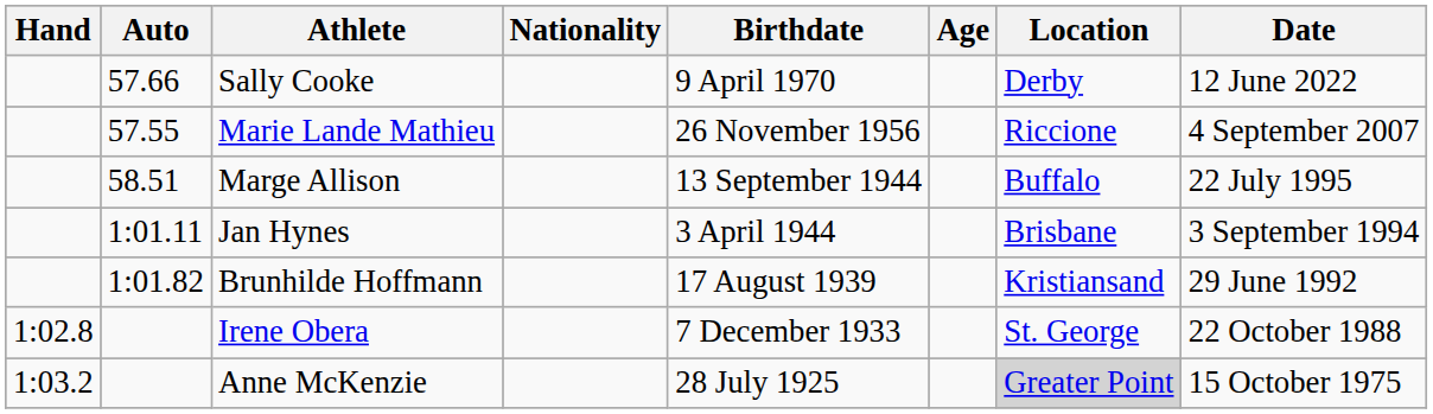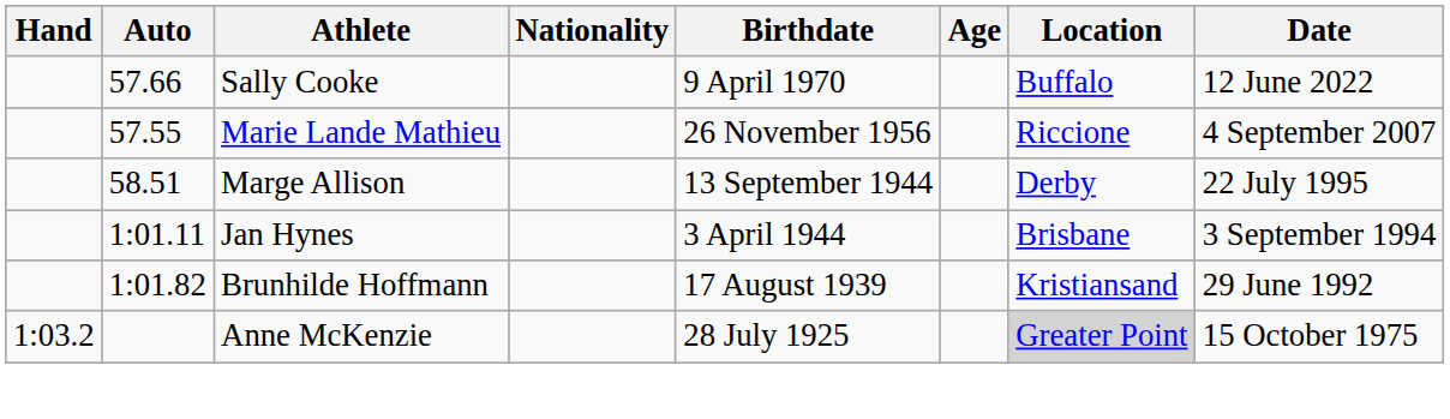Sally Cooke | Location: Derby -> Buffalo
Marge Allison | Location: Buffalo -> Derby
- row: 1:02.8 | Irene Obera | 7 December 1933 | St. George | 22 October 1988
